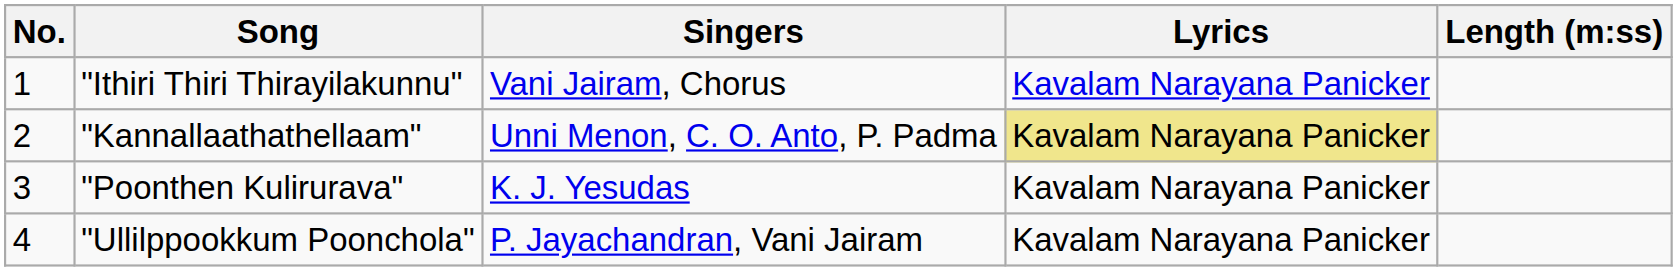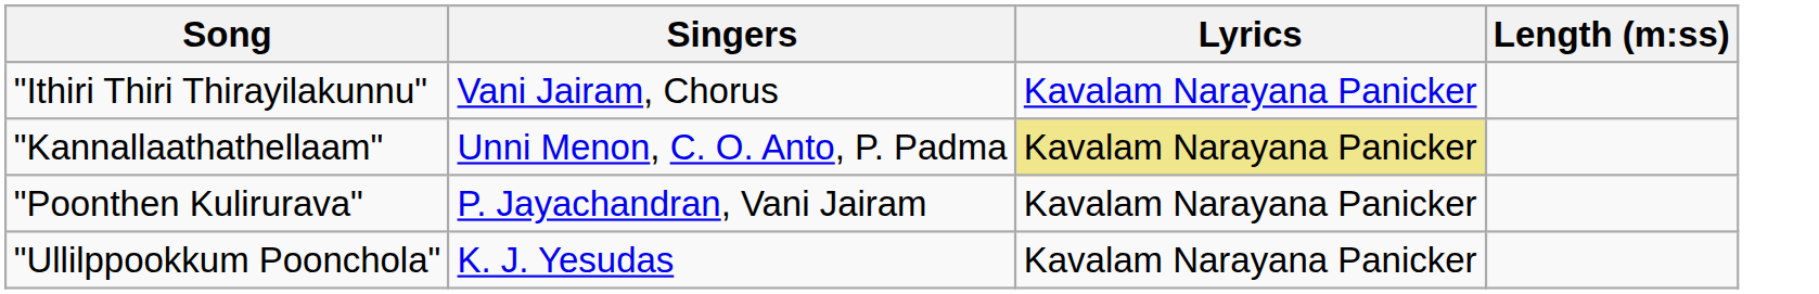- column: No. | 1 | 2 | 3 | 4
"Poonthen Kulirurava" | Singers: K. J. Yesudas -> P. Jayachandran, Vani Jairam
"Ullilppookkum Poonchola" | Singers: P. Jayachandran, Vani Jairam -> K. J. Yesudas
